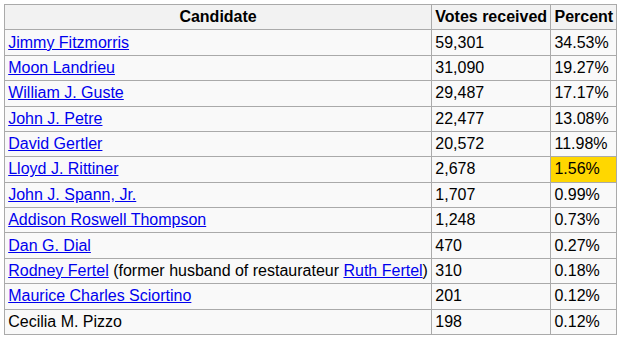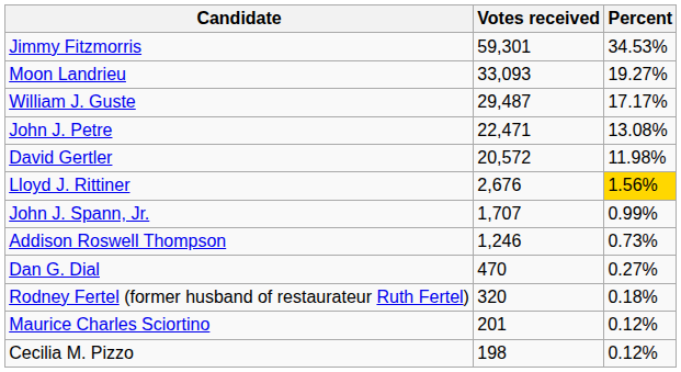Moon Landrieu | Votes received: 31,090 -> 33,093
John J. Petre | Votes received: 22,477 -> 22,471
Lloyd J. Rittiner | Votes received: 2,678 -> 2,676
Addison Roswell Thompson | Votes received: 1,248 -> 1,246
Rodney Fertel (former husband of restaurateur Ruth Fertel) | Votes received: 310 -> 320
